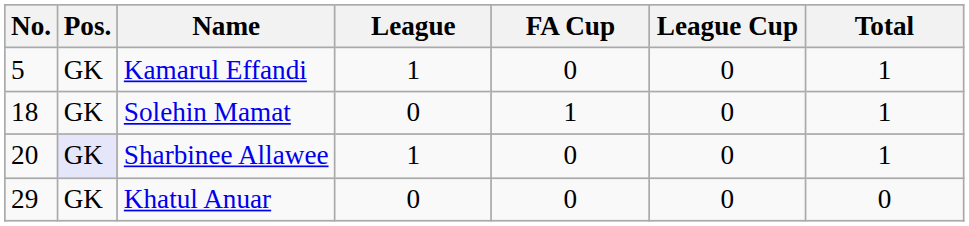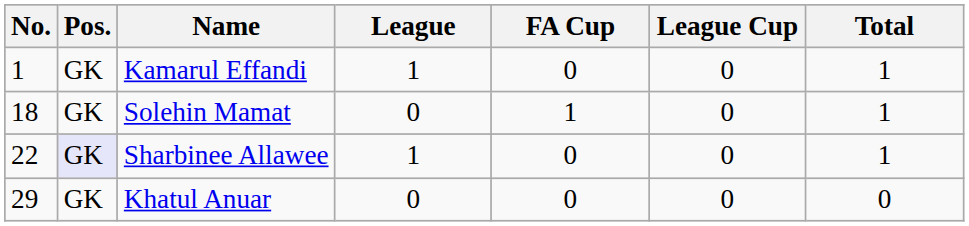Kamarul Effandi | No.: 5 -> 1
Sharbinee Allawee | No.: 20 -> 22
